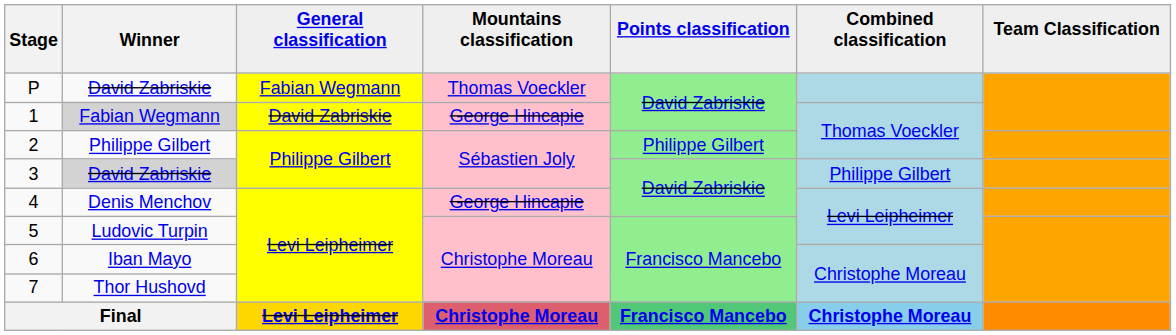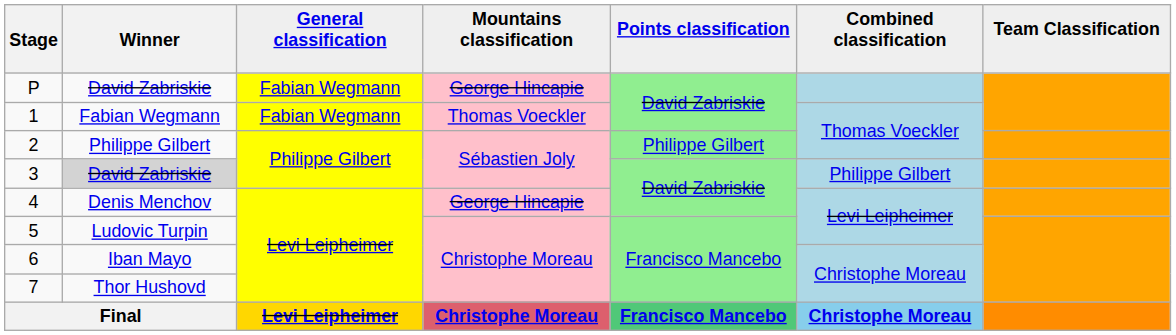P | Mountains classification: Thomas Voeckler -> George Hincapie
1 | Winner: lightgrey background -> no background
1 | General classification: David Zabriskie -> Fabian Wegmann
1 | Mountains classification: George Hincapie -> Thomas Voeckler
